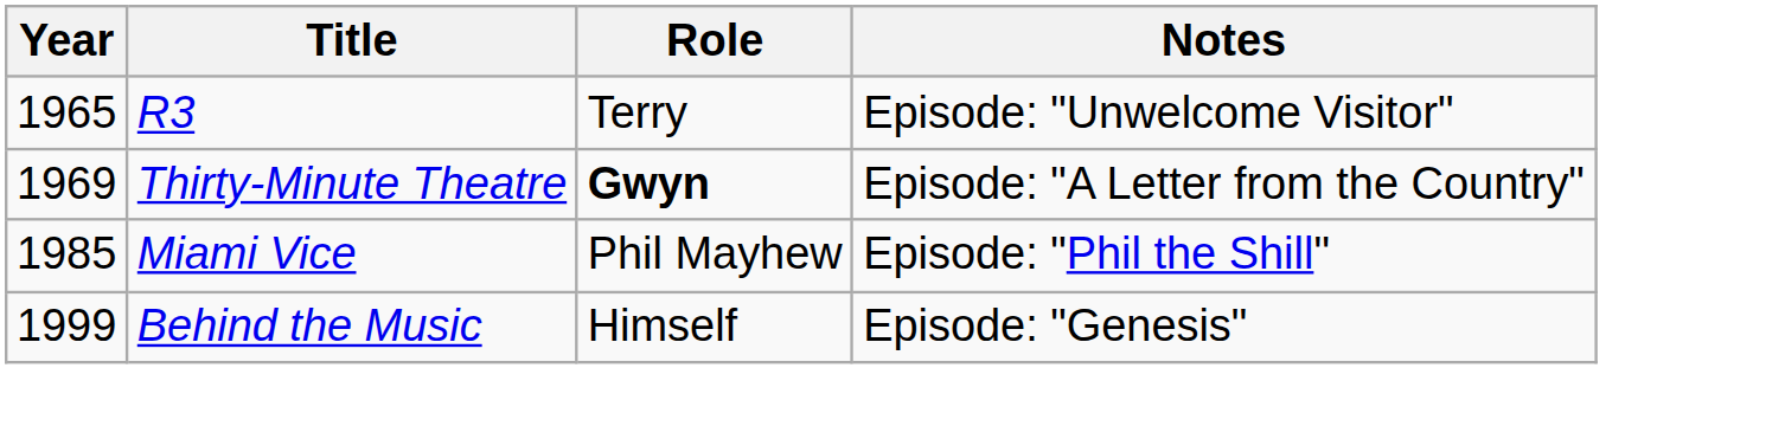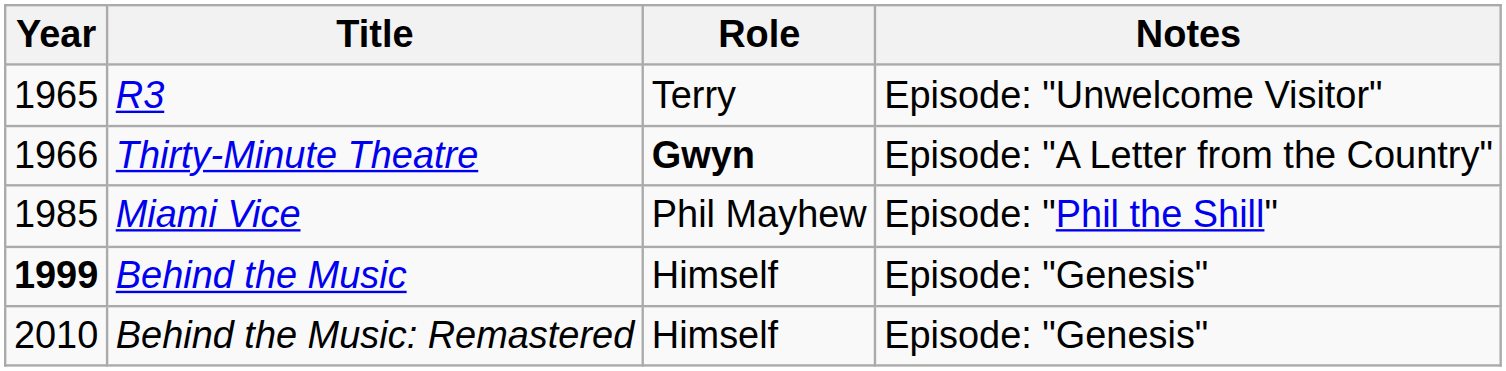Thirty-Minute Theatre | Year: 1969 -> 1966
Behind the Music | Year: normal -> bold
+ row: 2010 | Behind the Music: Remastered | Himself | Episode: "Genesis"
